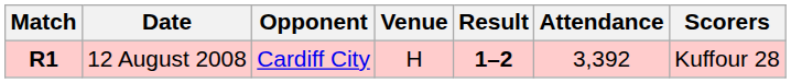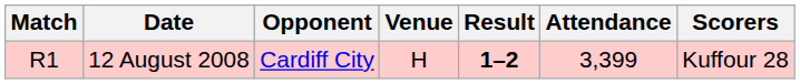12 August 2008 | Match: bold -> normal
12 August 2008 | Attendance: 3,392 -> 3,399
